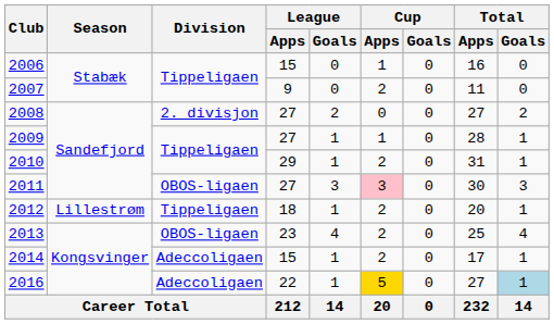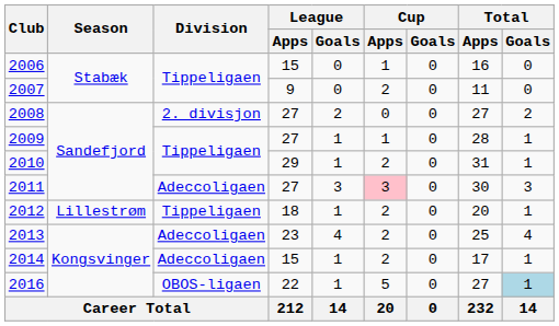2011 | Division: OBOS-ligaen -> Adeccoligaen
2013 | Division: OBOS-ligaen -> Adeccoligaen
2016 | Division: Adeccoligaen -> OBOS-ligaen
2016 | Cup / Apps: gold background -> no background
